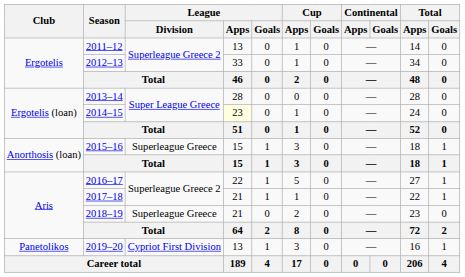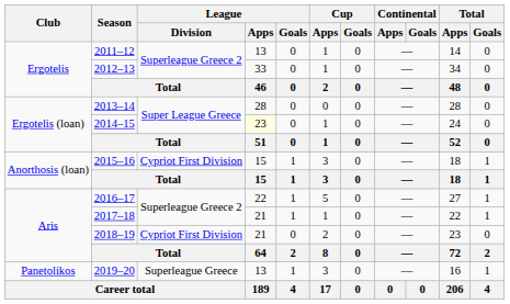2015–16 | League / Division: Superleague Greece -> Cypriot First Division
2018–19 | League / Division: Superleague Greece -> Cypriot First Division
2019–20 | League / Division: Cypriot First Division -> Superleague Greece
